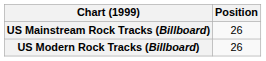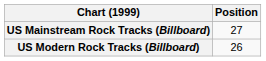US Mainstream Rock Tracks (Billboard) | Position: 26 -> 27
